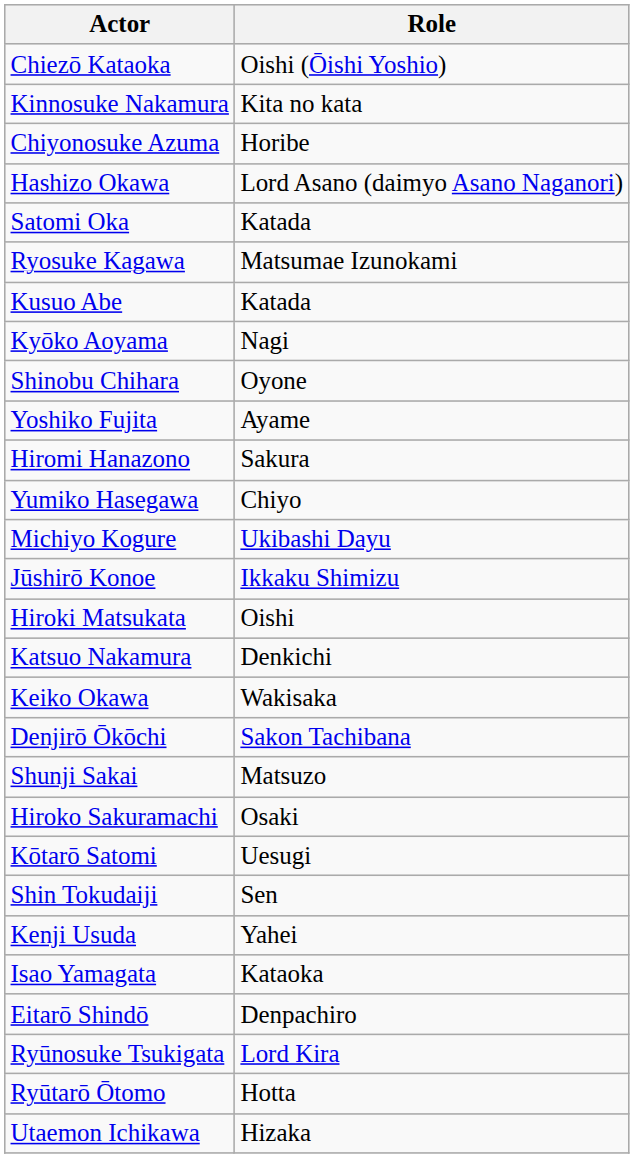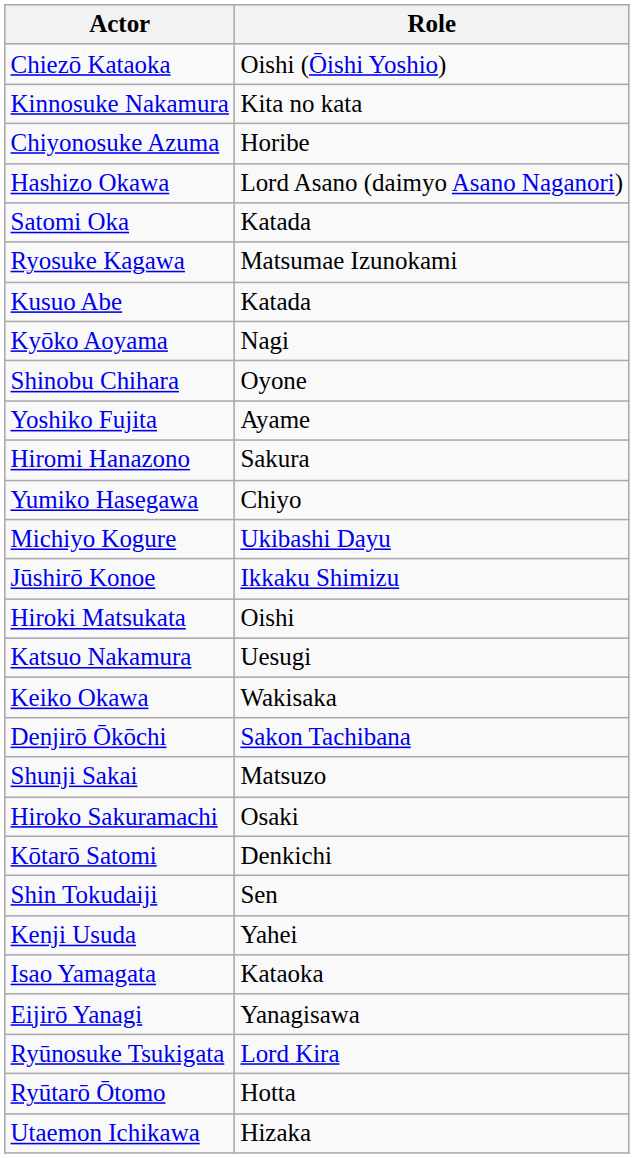Katsuo Nakamura | Role: Denkichi -> Uesugi
Kōtarō Satomi | Role: Uesugi -> Denkichi
+ row: Eijirō Yanagi | Yanagisawa
- row: Eitarō Shindō | Denpachiro
